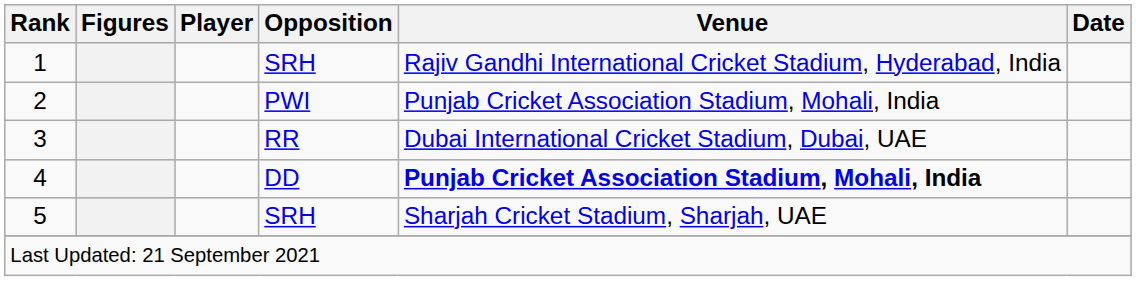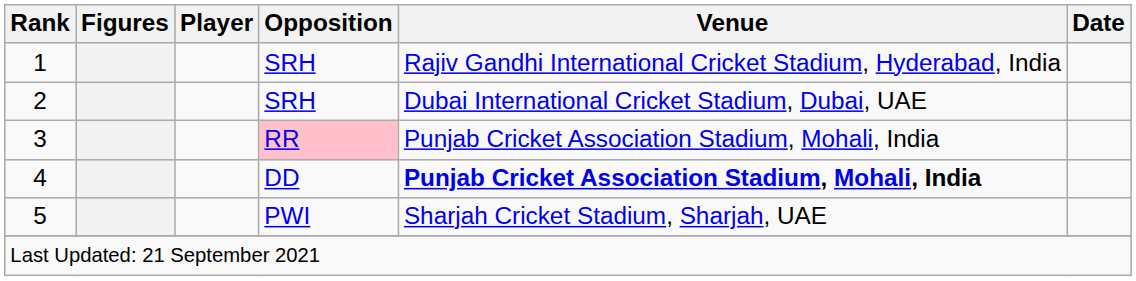2 | Opposition: PWI -> SRH
2 | Venue: Punjab Cricket Association Stadium, Mohali, India -> Dubai International Cricket Stadium, Dubai, UAE
3 | Opposition: no background -> pink background
3 | Venue: Dubai International Cricket Stadium, Dubai, UAE -> Punjab Cricket Association Stadium, Mohali, India
5 | Opposition: SRH -> PWI
